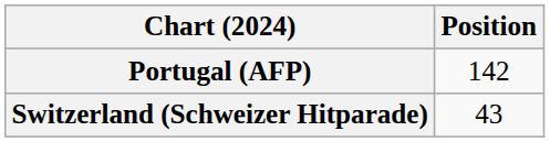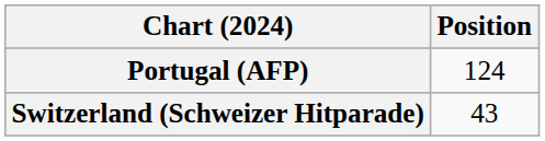Portugal (AFP) | Position: 142 -> 124
